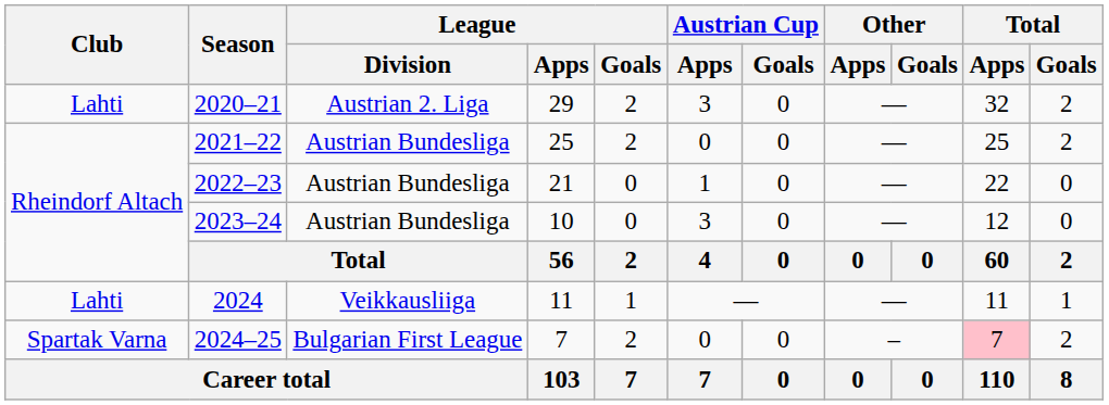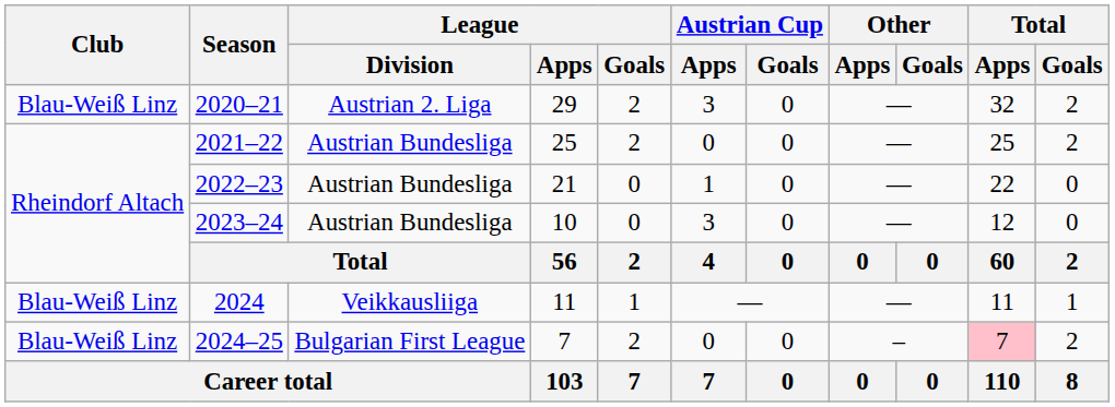2020–21 | Club: Lahti -> Blau-Weiß Linz
2024 | Club: Lahti -> Blau-Weiß Linz
2024–25 | Club: Spartak Varna -> Blau-Weiß Linz
